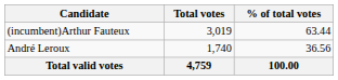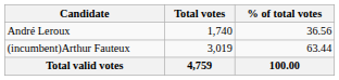rows swapped: (incumbent)Arthur Fauteux <-> André Leroux
